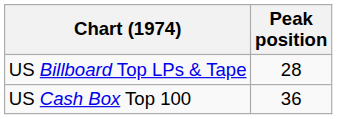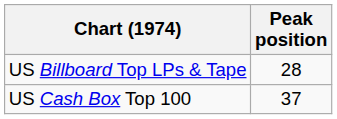US Cash Box Top 100 | Peak position: 36 -> 37
